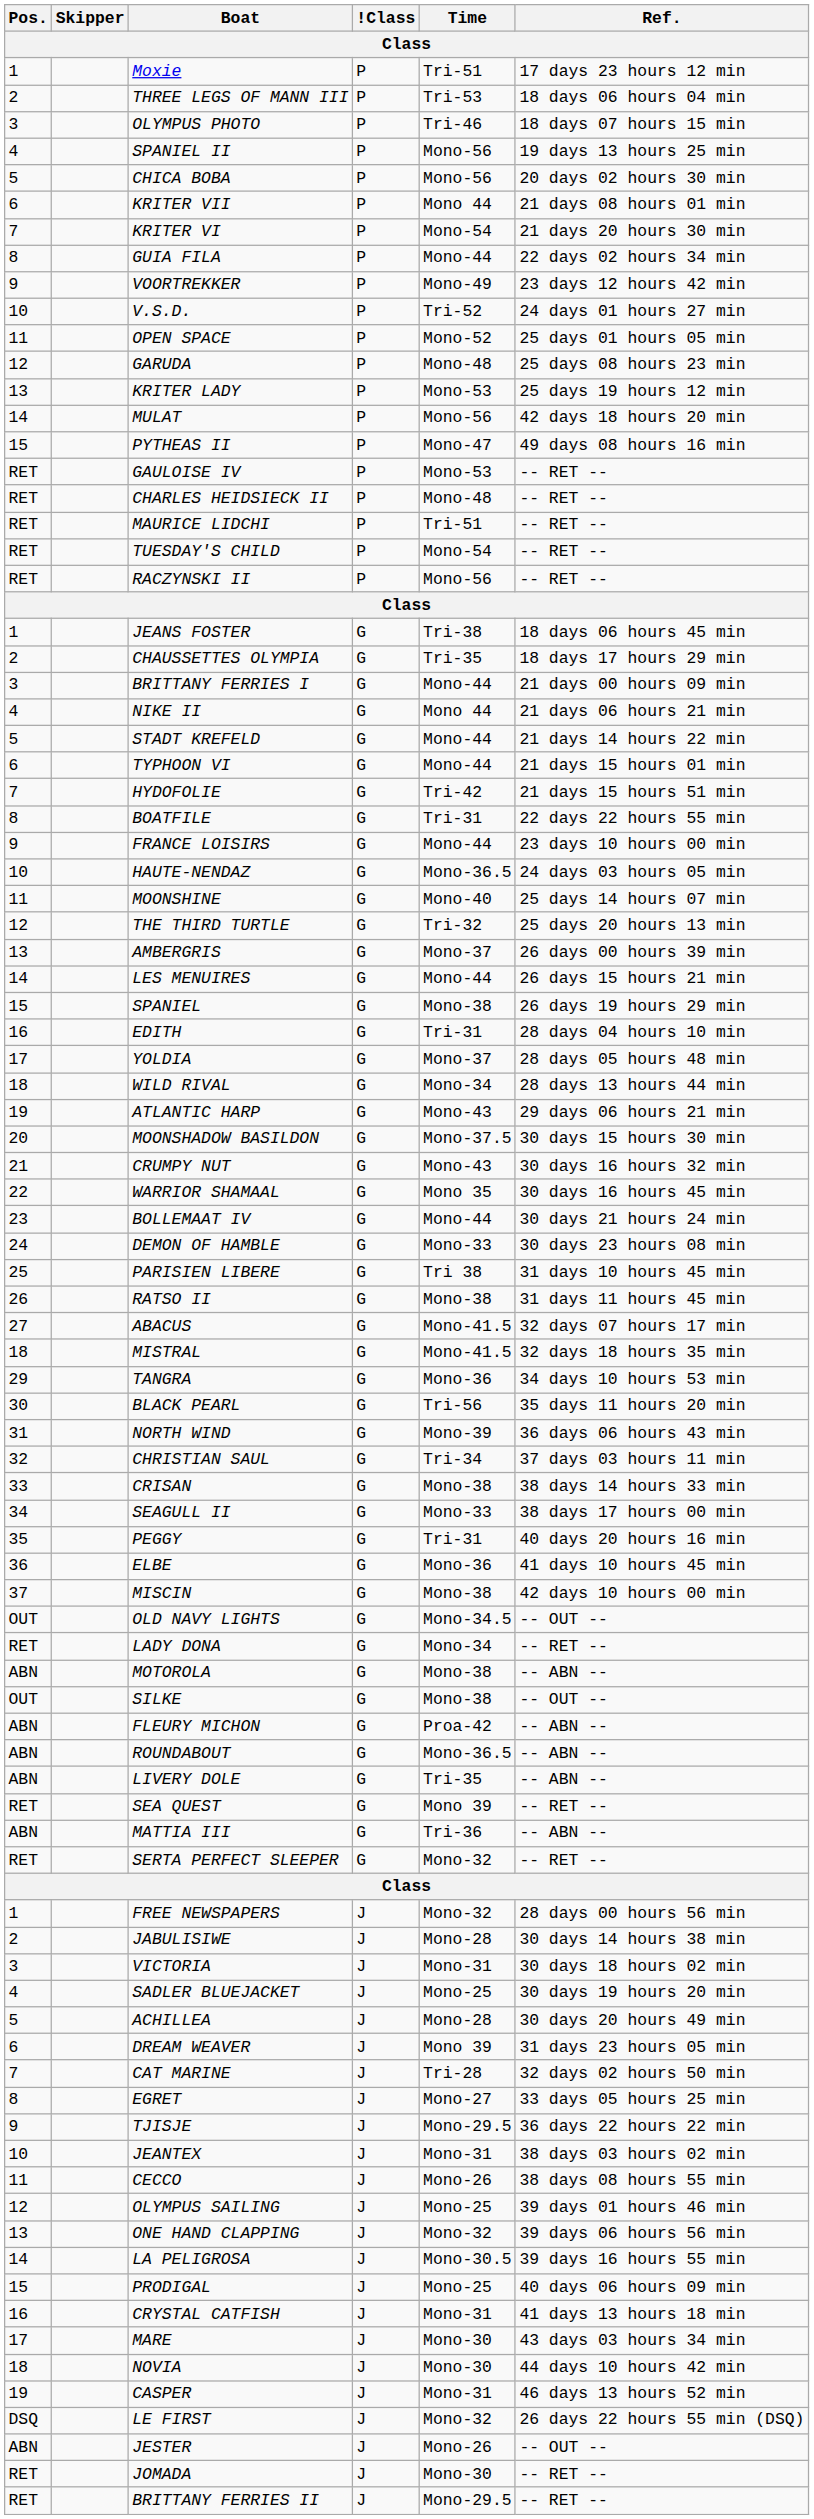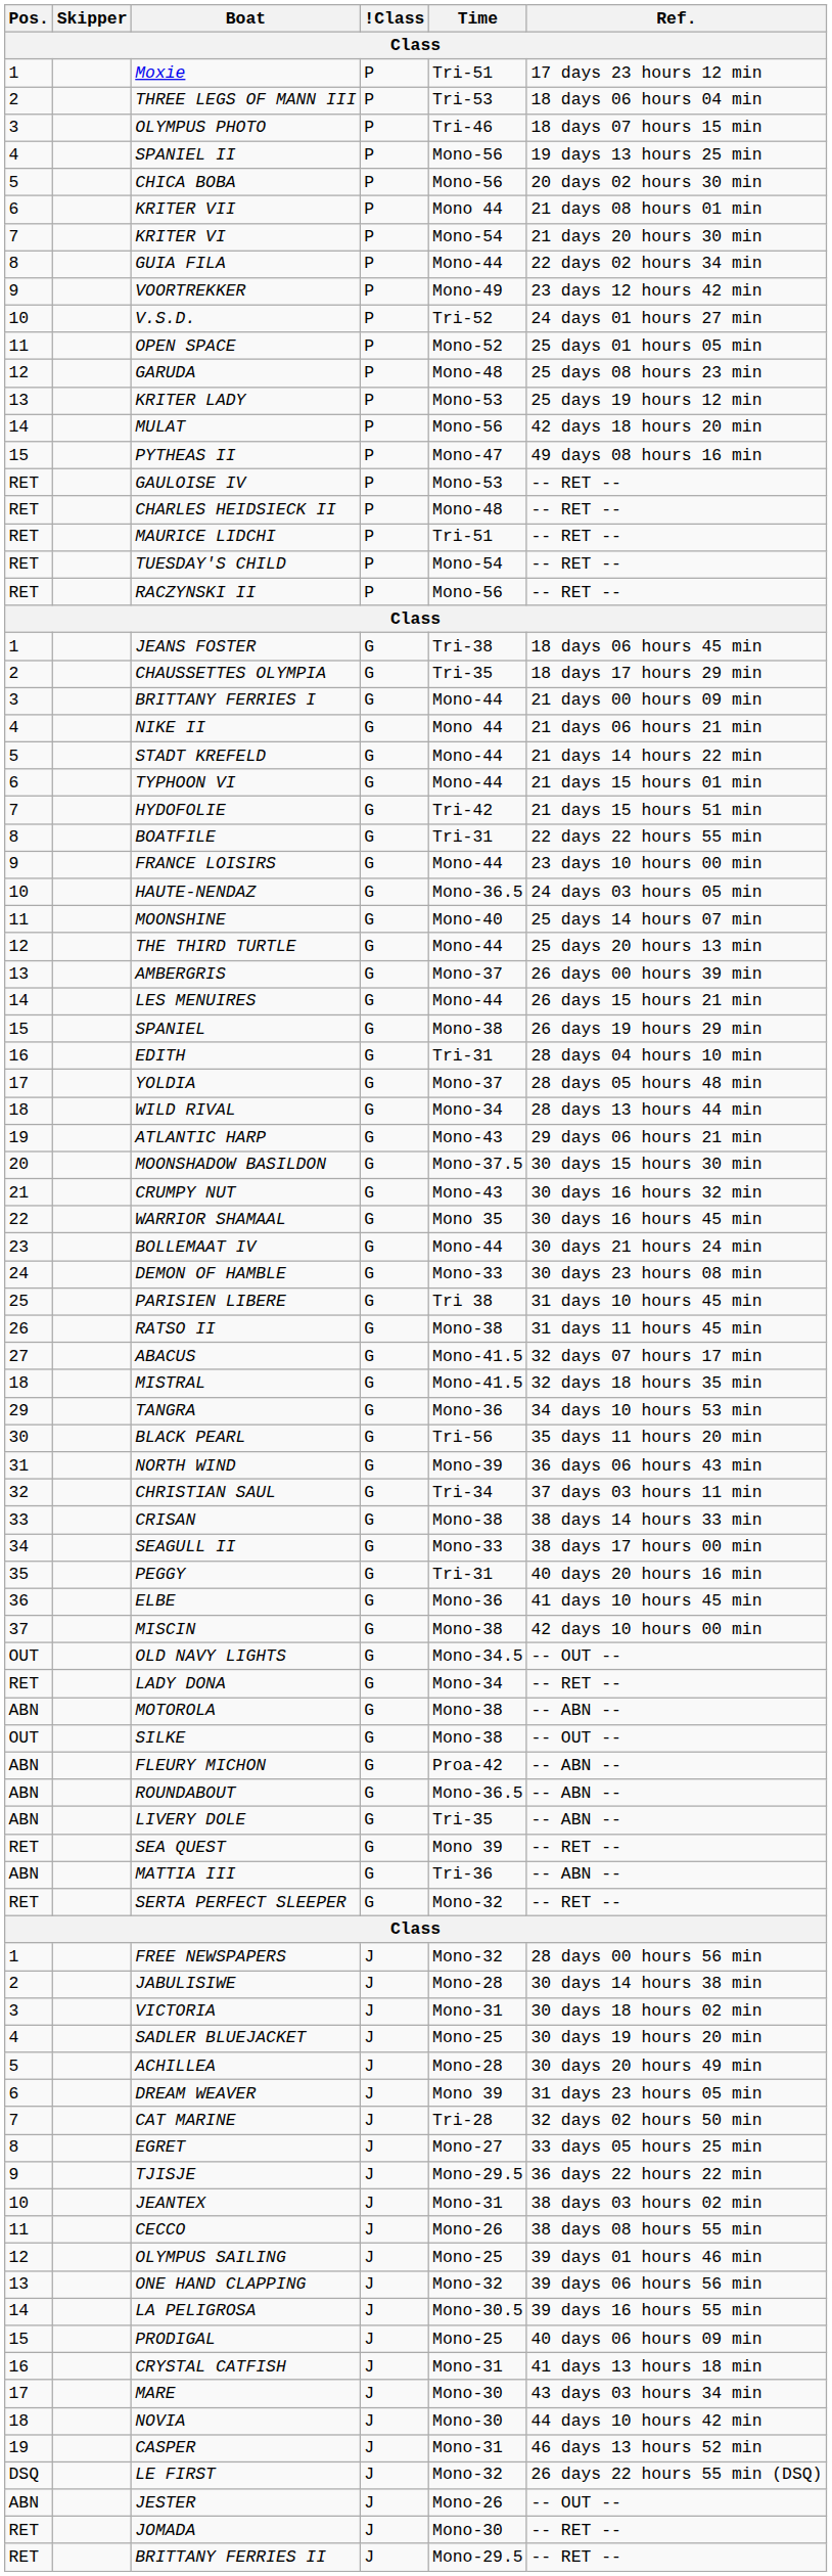THE THIRD TURTLE | Time: Tri-32 -> Mono-44
